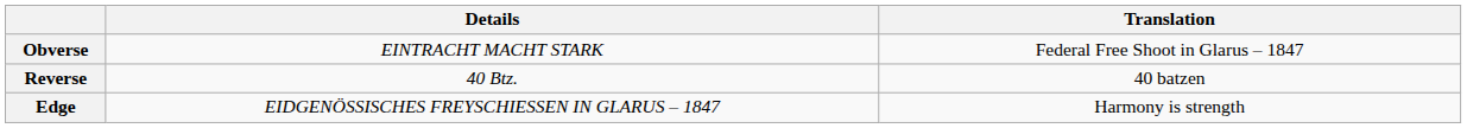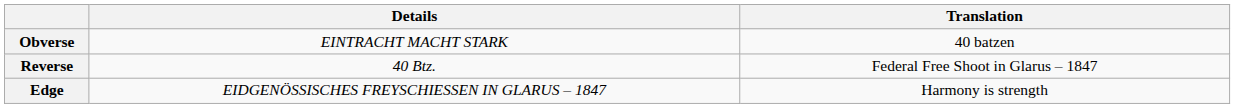Obverse | Translation: Federal Free Shoot in Glarus – 1847 -> 40 batzen
Reverse | Translation: 40 batzen -> Federal Free Shoot in Glarus – 1847
